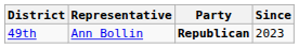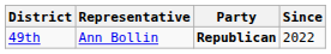49th | Since: 2023 -> 2022
